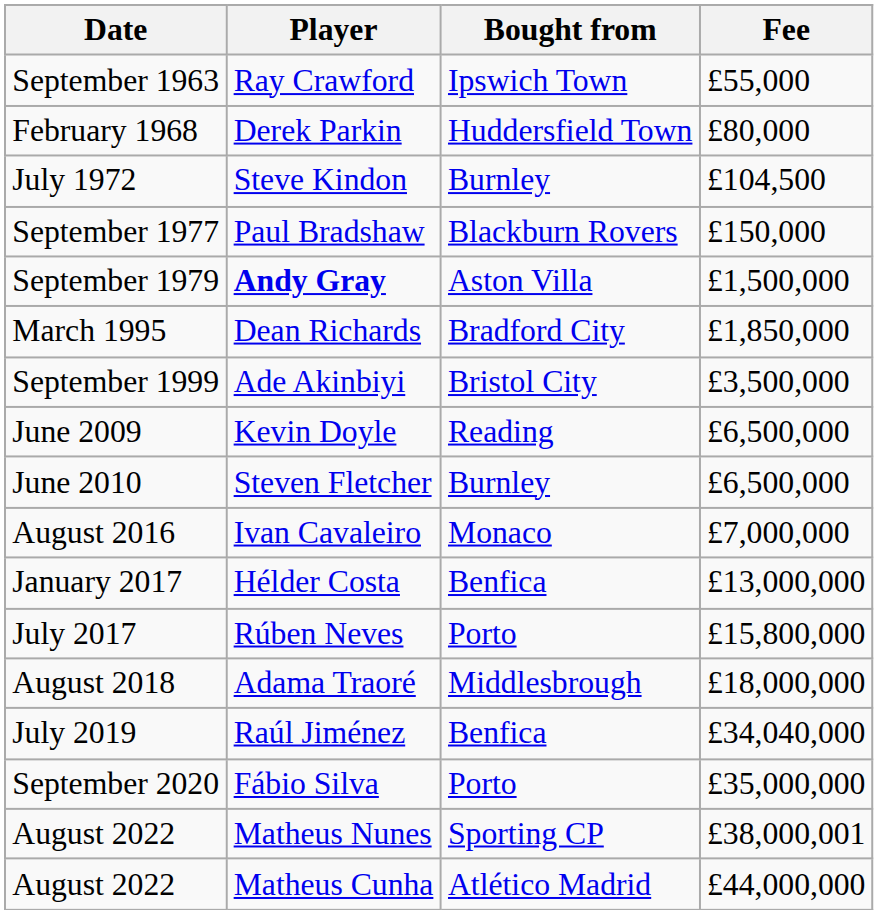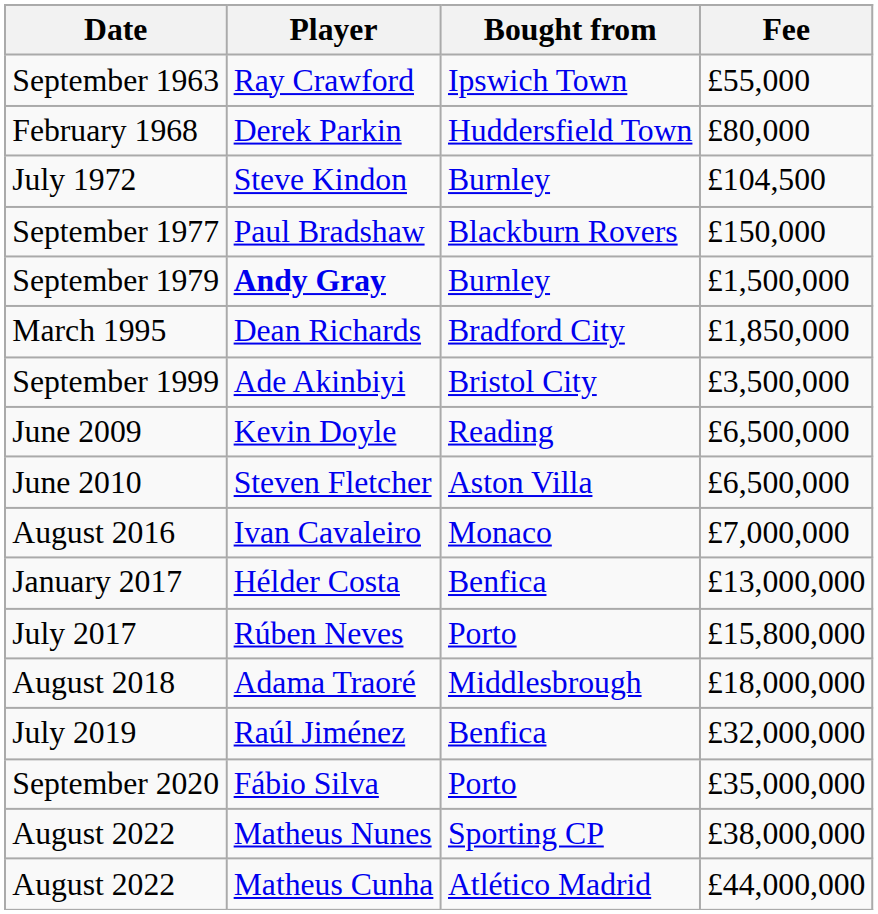Andy Gray | Bought from: Aston Villa -> Burnley
Steven Fletcher | Bought from: Burnley -> Aston Villa
Raúl Jiménez | Fee: £34,040,000 -> £32,000,000
Matheus Nunes | Fee: £38,000,001 -> £38,000,000
